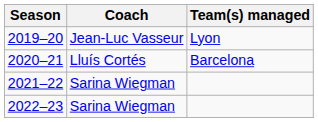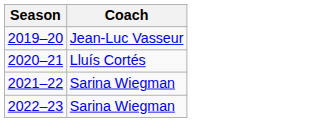- column: Team(s) managed | Lyon | Barcelona
